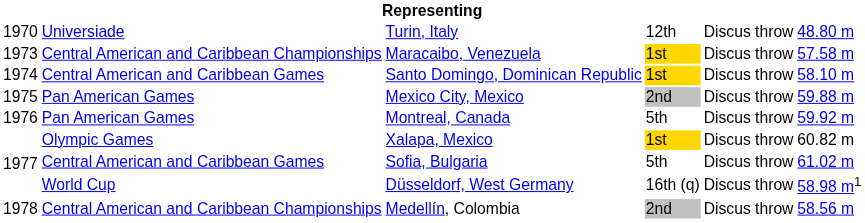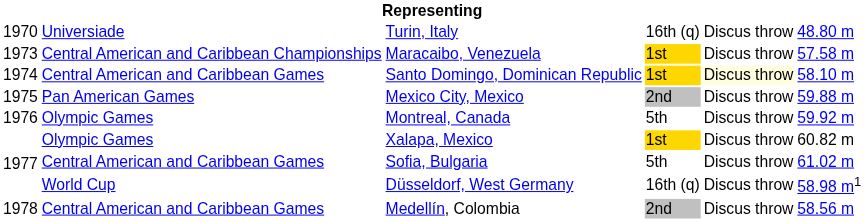Turin, Italy | column 4: 12th -> 16th (q)
Santo Domingo, Dominican Republic | column 5: no background -> lightyellow background
Montreal, Canada | column 2: Pan American Games -> Olympic Games
Medellín, Colombia | column 2: Central American and Caribbean Championships -> Central American and Caribbean Games
